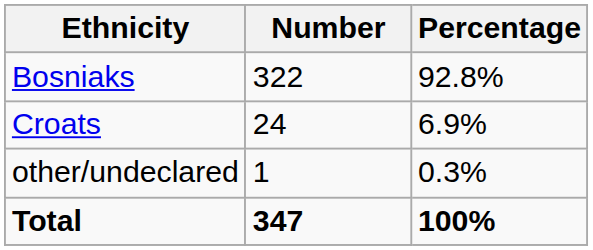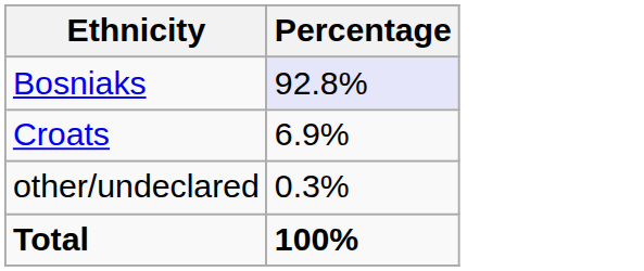- column: Number | 322 | 24 | 1 | 347
Bosniaks | Percentage: no background -> lavender background
